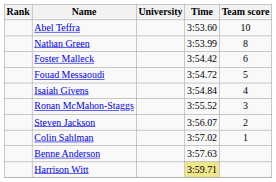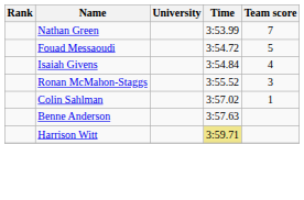- row: Abel Teffra | 3:53.60 | 10
Nathan Green | Team score: 8 -> 7
- row: Foster Malleck | 3:54.42 | 6
- row: Steven Jackson | 3:56.07 | 2
